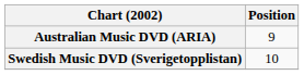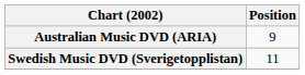Swedish Music DVD (Sverigetopplistan) | Position: 10 -> 11
